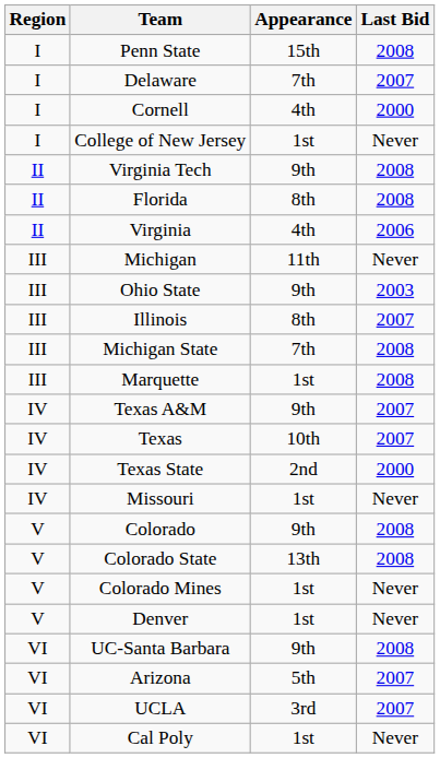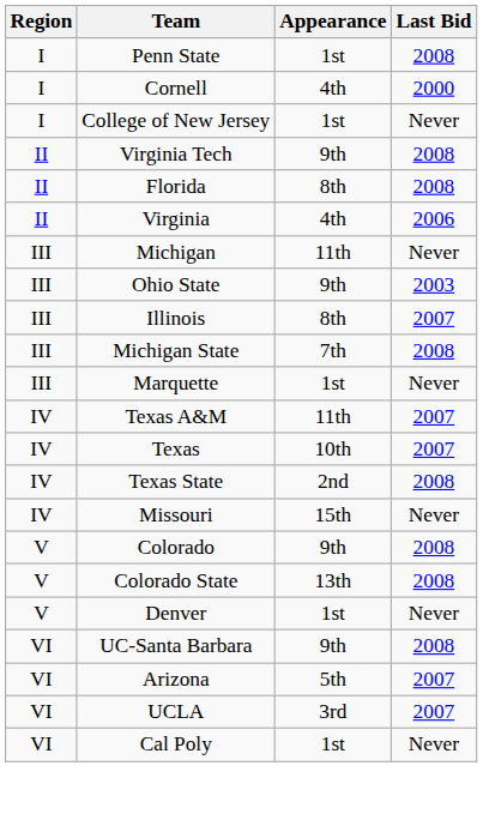Penn State | Appearance: 15th -> 1st
- row: I | Delaware | 7th | 2007
Marquette | Last Bid: 2008 -> Never
Texas A&M | Appearance: 9th -> 11th
Texas State | Last Bid: 2000 -> 2008
Missouri | Appearance: 1st -> 15th
- row: V | Colorado Mines | 1st | Never
